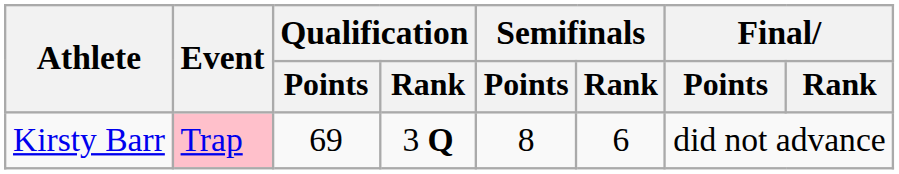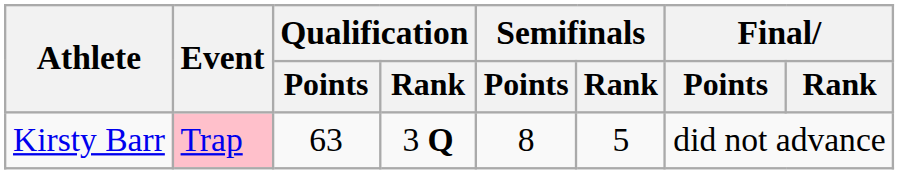Kirsty Barr | Qualification / Points: 69 -> 63
Kirsty Barr | Semifinals / Rank: 6 -> 5
